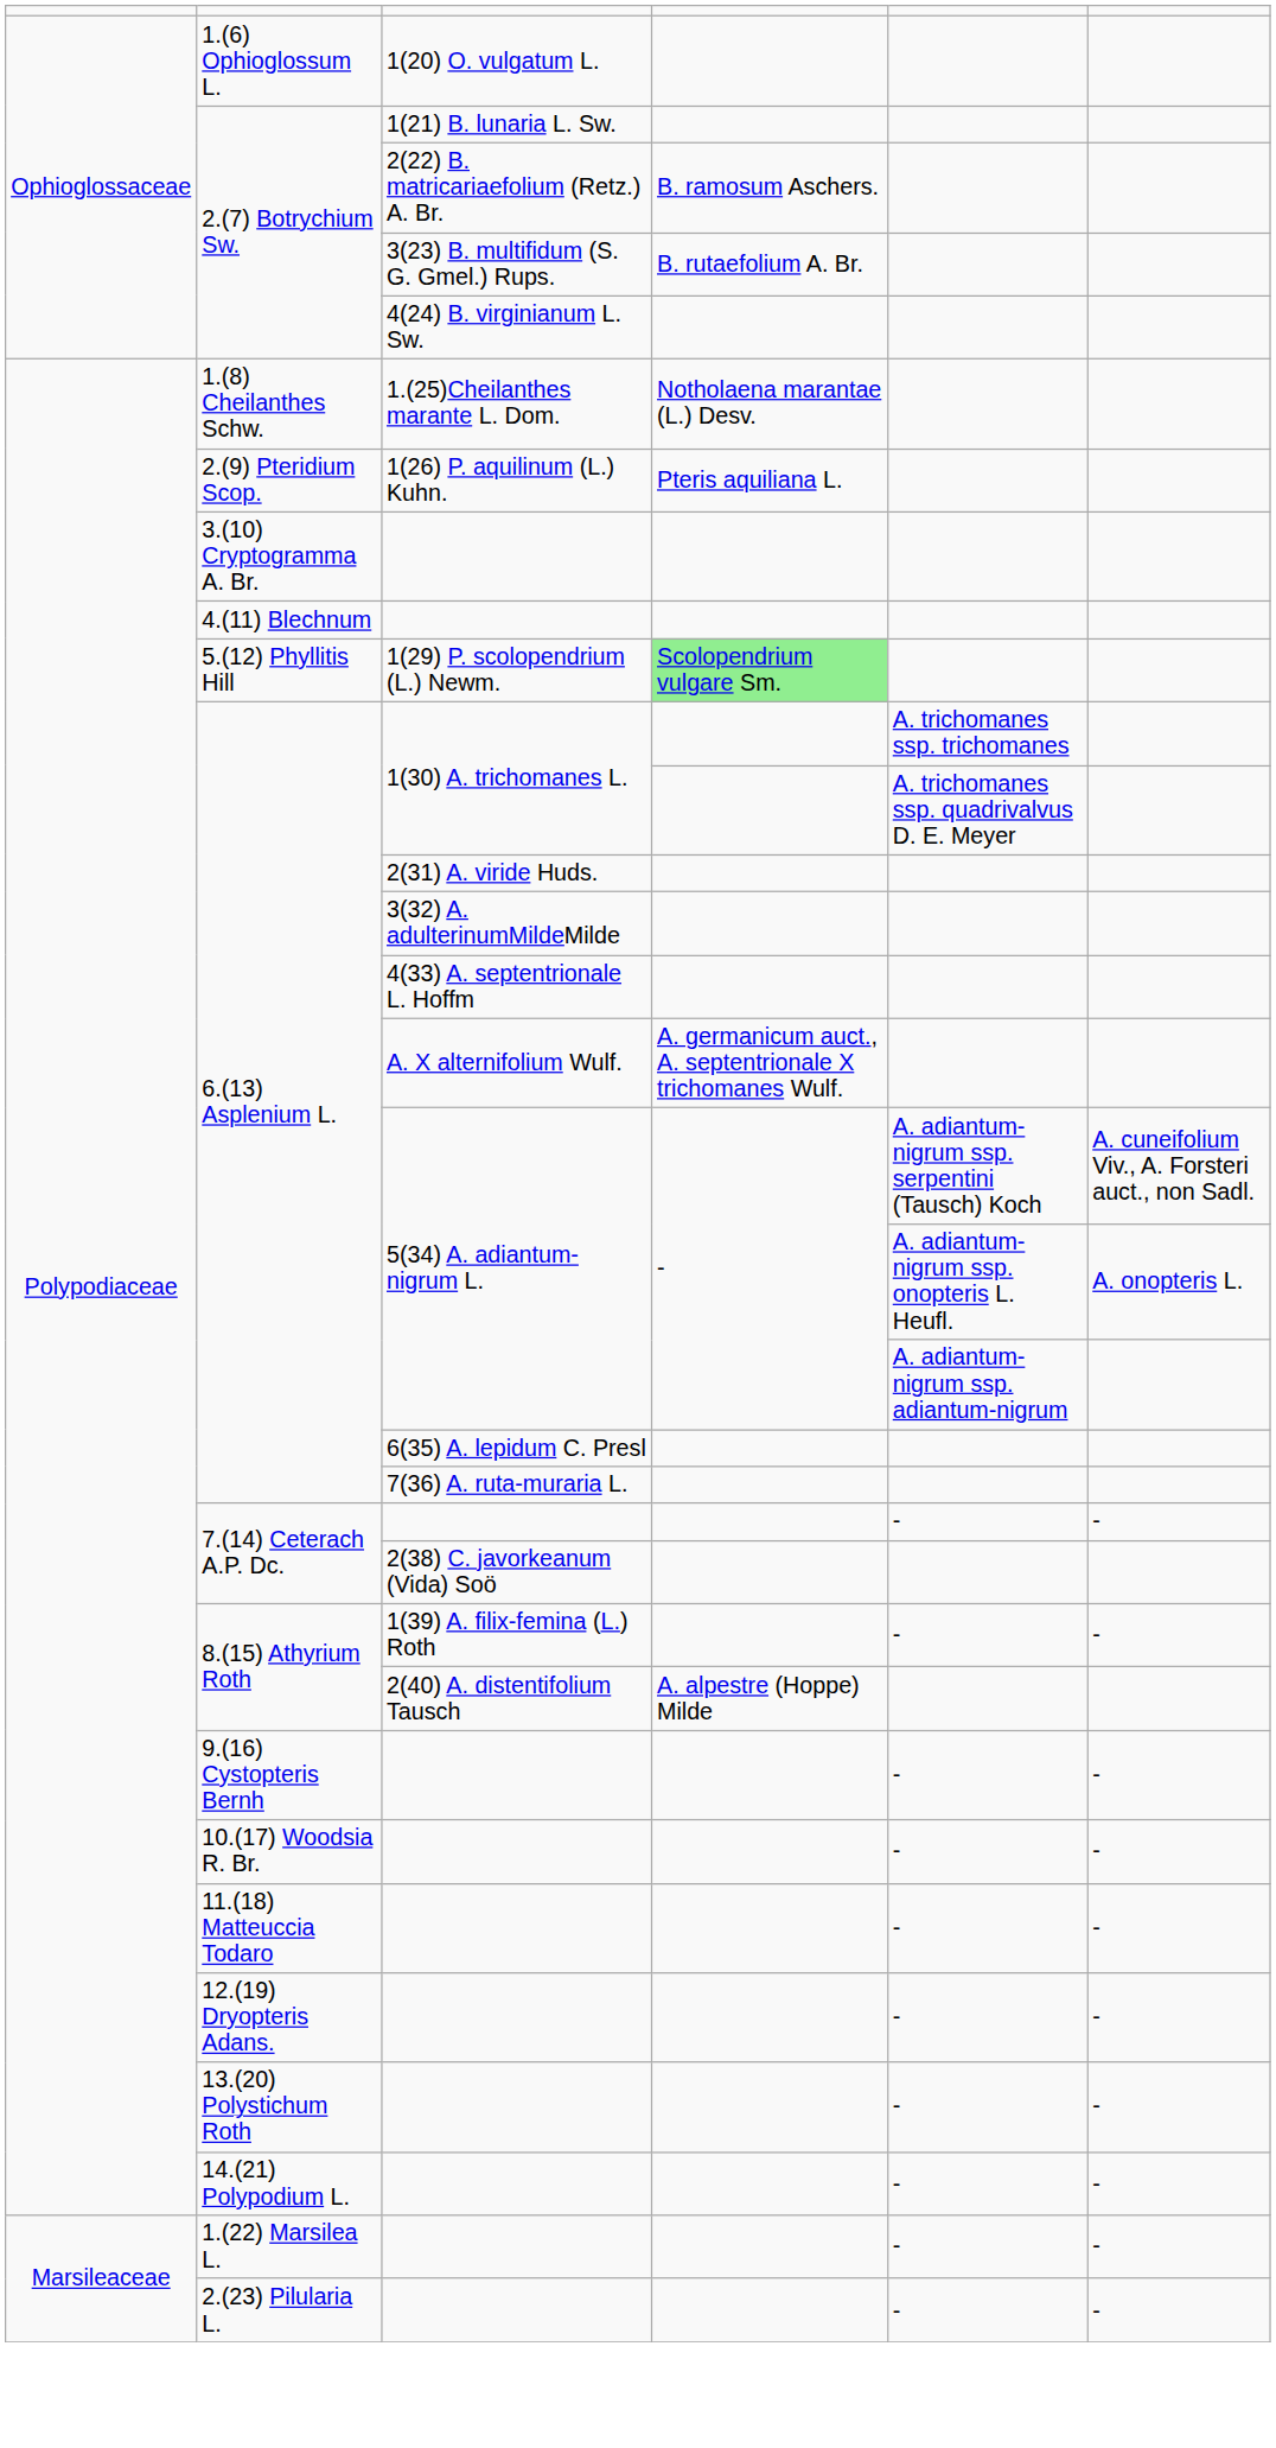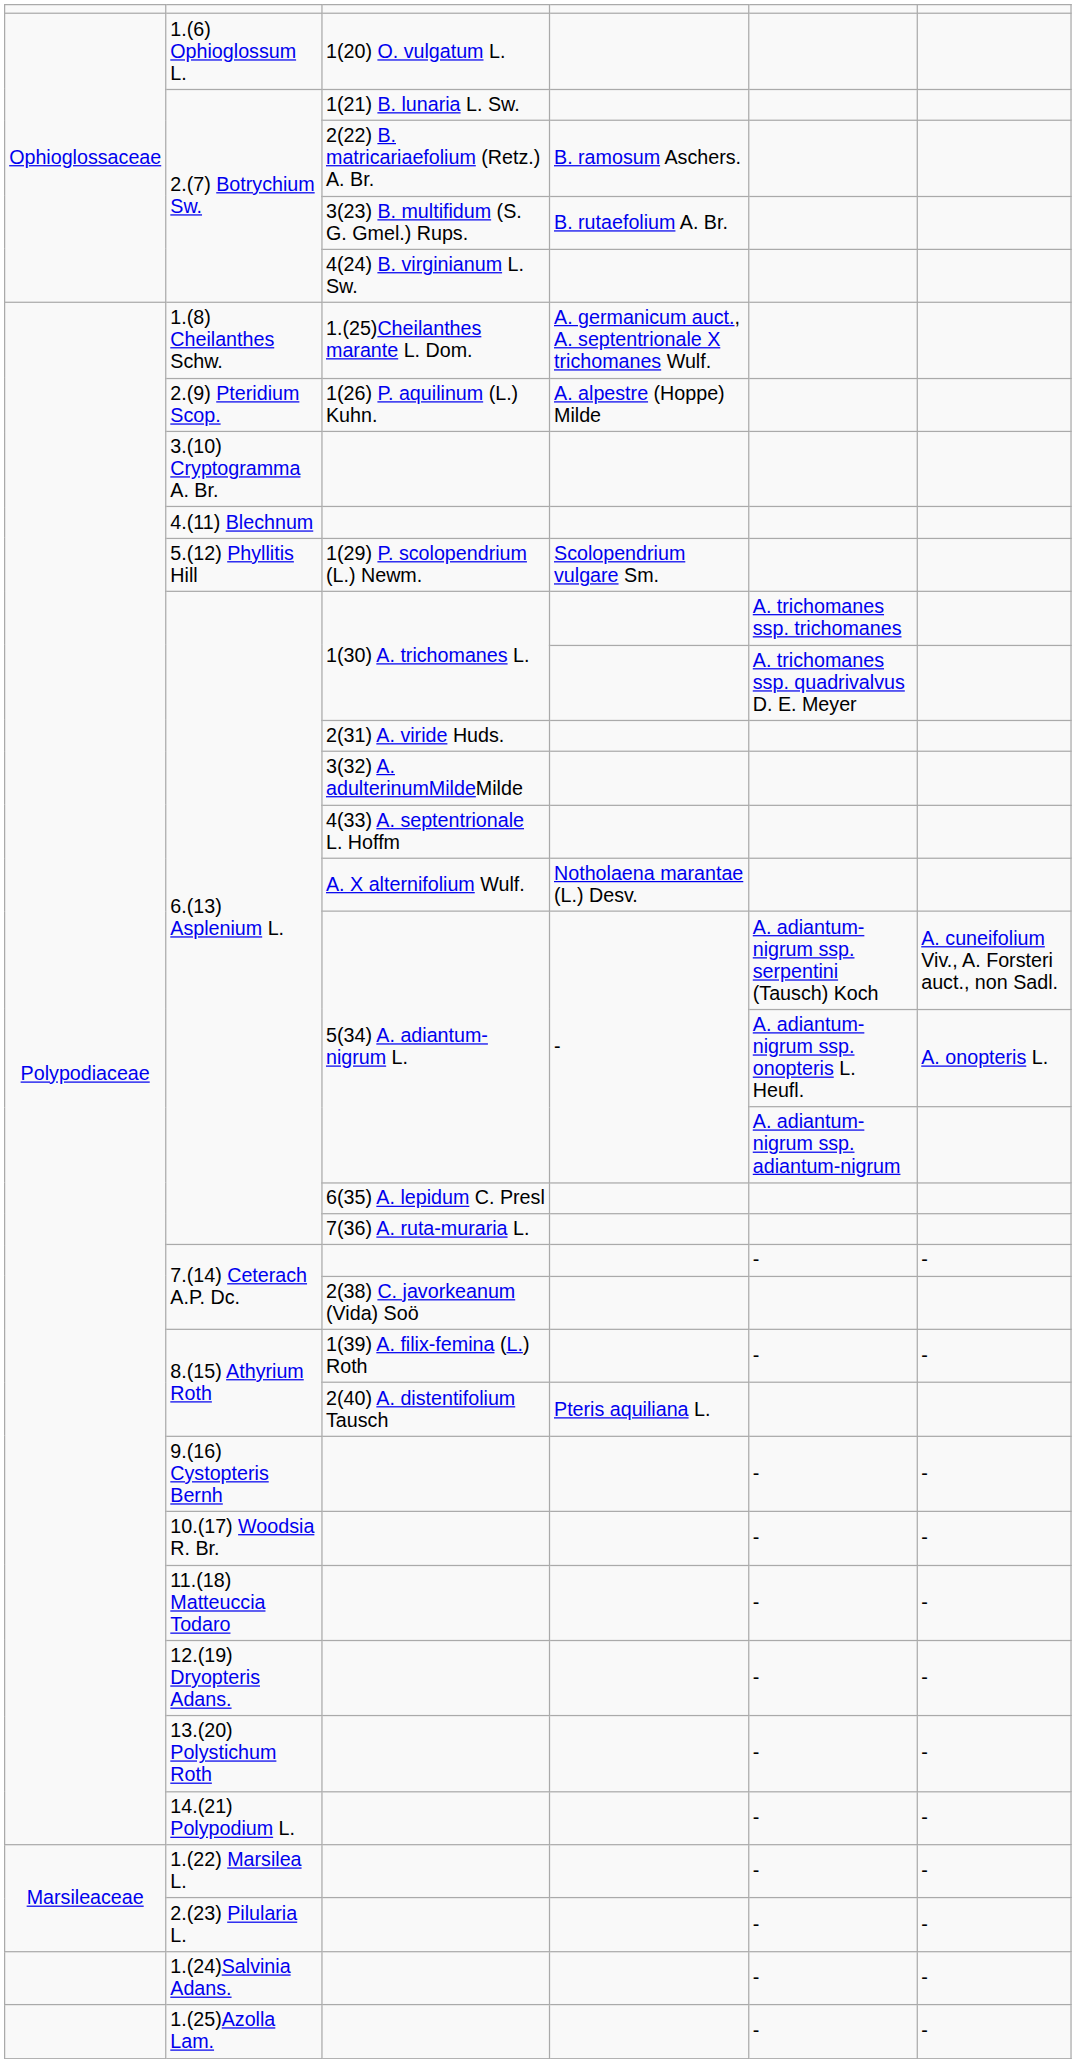1.(8) Cheilanthes Schw. | column 4: Notholaena marantae (L.) Desv. -> A. germanicum auct., A. septentrionale X trichomanes Wulf.
2.(9) Pteridium Scop. | column 4: Pteris aquiliana L. -> A. alpestre (Hoppe) Milde
5.(12) Phyllitis Hill | column 4: lightgreen background -> no background
6.(13) Asplenium L. / A. X alternifolium Wulf. | column 4: A. germanicum auct., A. septentrionale X trichomanes Wulf. -> Notholaena marantae (L.) Desv.
8.(15) Athyrium Roth / 2(40) A. distentifolium Tausch | column 4: A. alpestre (Hoppe) Milde -> Pteris aquiliana L.
+ row: 1.(24)Salvinia Adans. | - | -
+ row: 1.(25)Azolla Lam. | - | -
